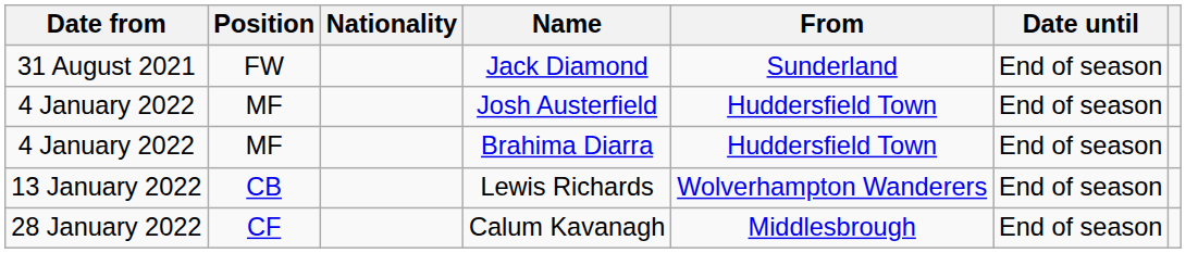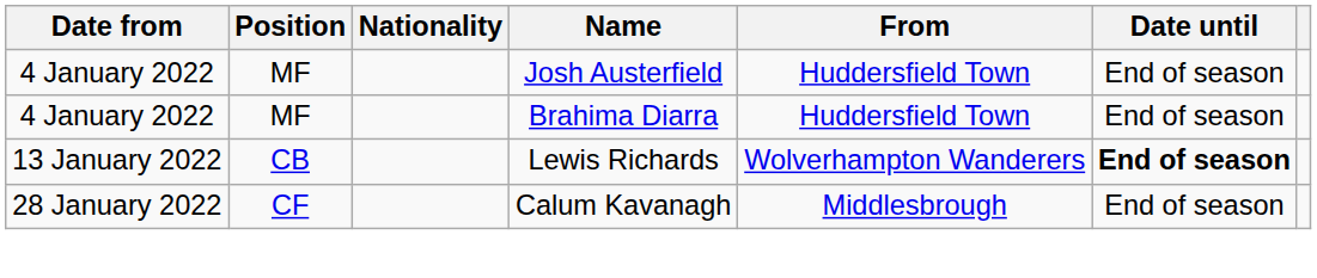- row: 31 August 2021 | FW | Jack Diamond | Sunderland | End of season
Lewis Richards | Date until: normal -> bold
